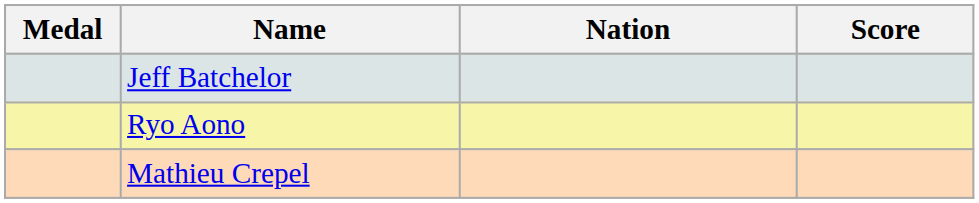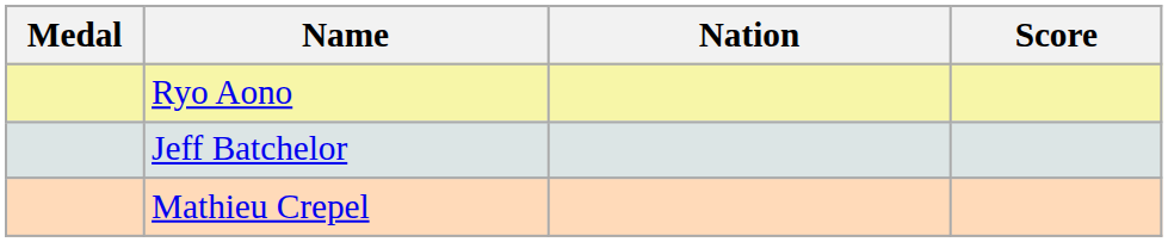rows swapped: Ryo Aono <-> Jeff Batchelor
